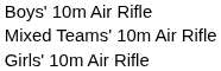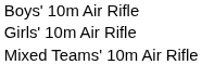rows swapped: Girls' 10m Air Rifle <-> Mixed Teams' 10m Air Rifle
